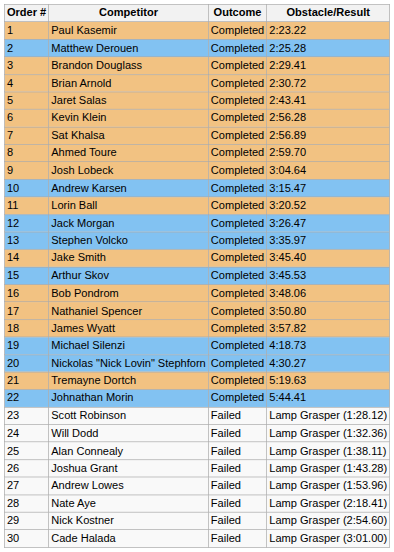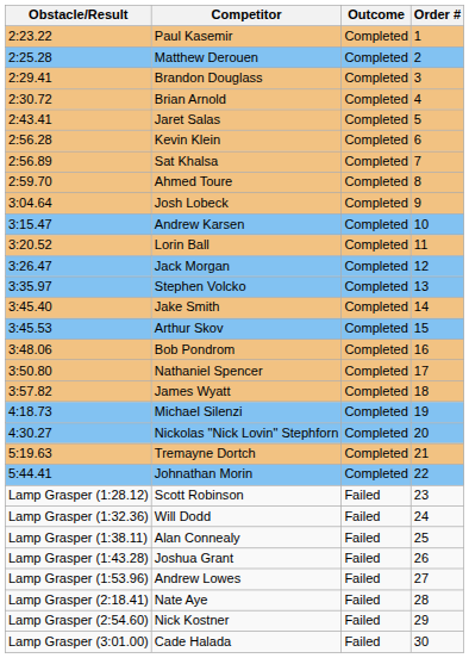columns swapped: Order # <-> Obstacle/Result
